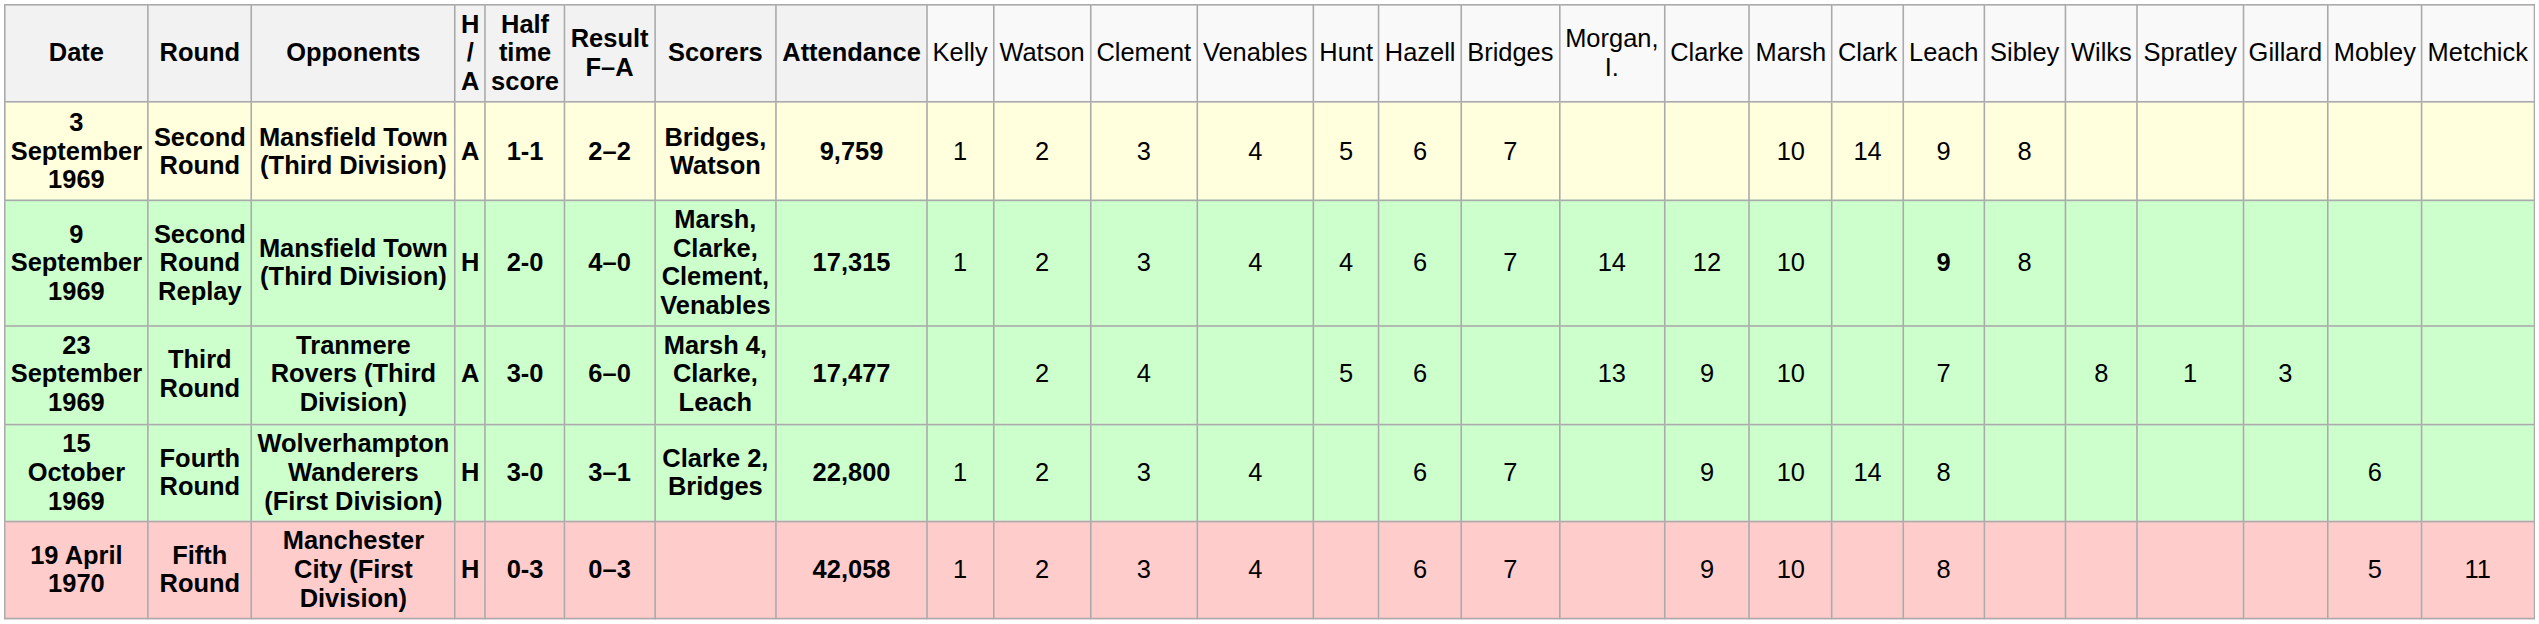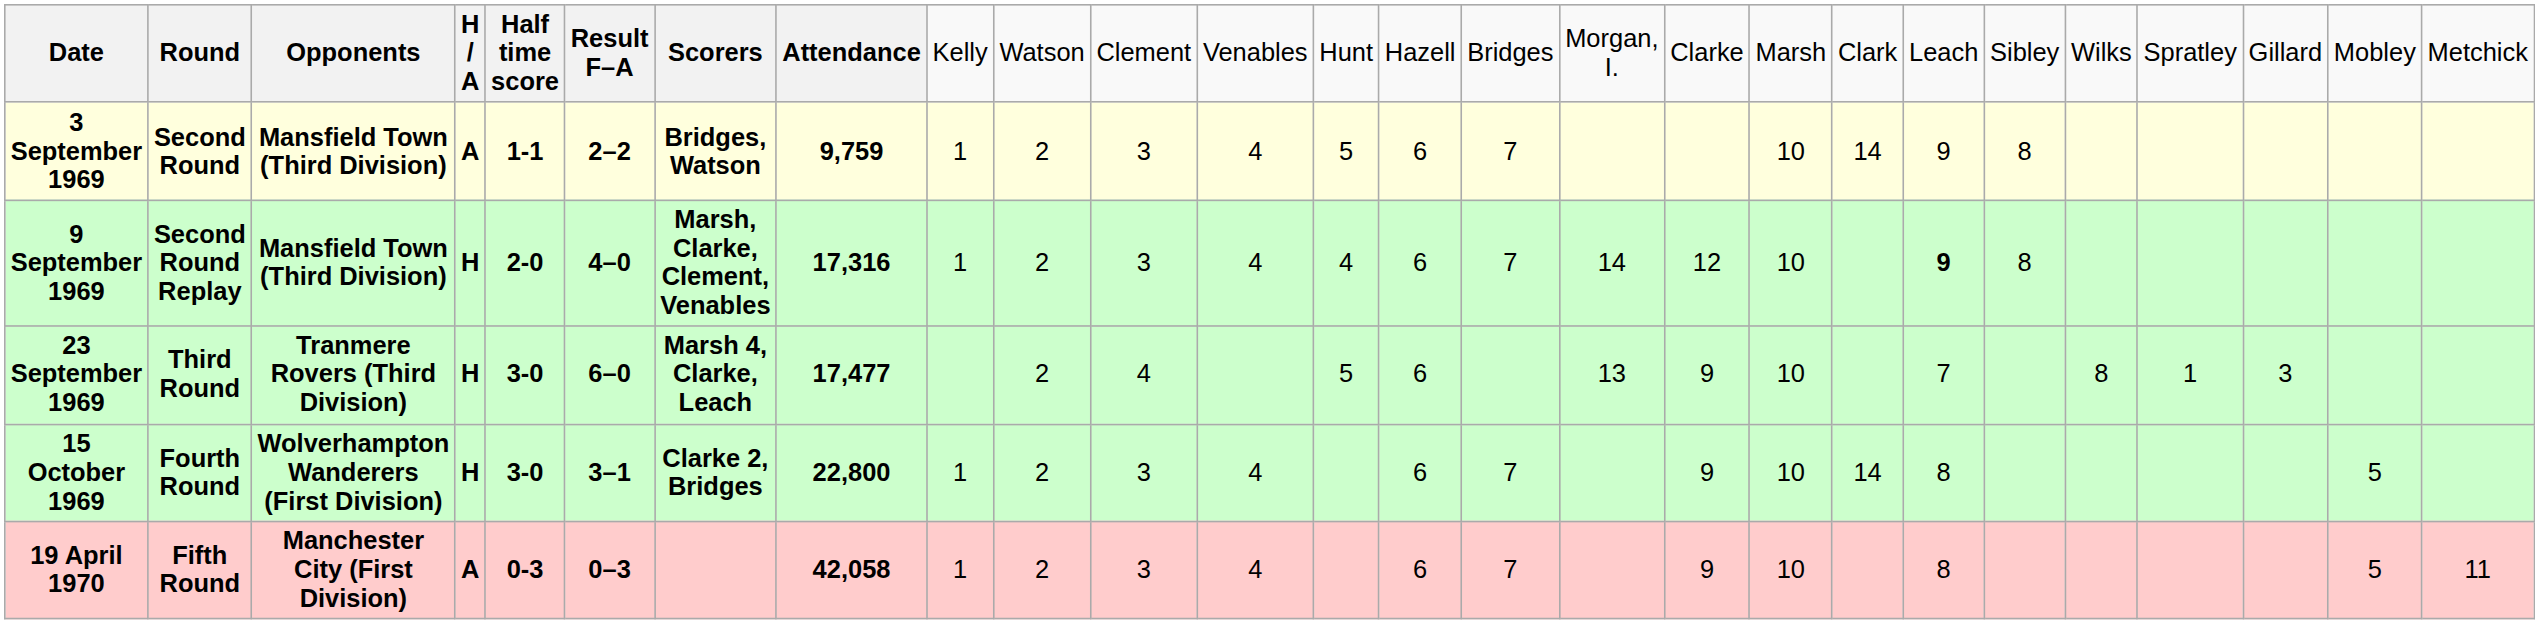9 September 1969 | column 8: 17,315 -> 17,316
23 September 1969 | column 4: A -> H
15 October 1969 | column 25: 6 -> 5
19 April 1970 | column 4: H -> A
